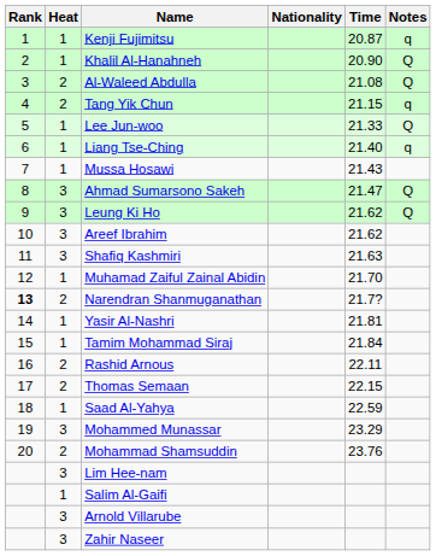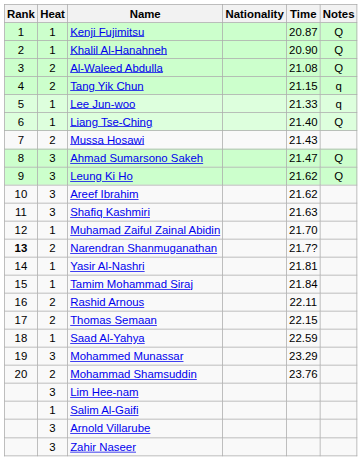Kenji Fujimitsu | Notes: q -> Q
Lee Jun-woo | Notes: Q -> q
Liang Tse-Ching | Notes: q -> Q
Mussa Hosawi | Heat: 1 -> 2
